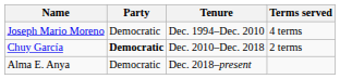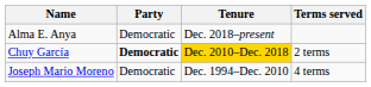rows swapped: Joseph Mario Moreno <-> Alma E. Anya
Chuy García | Tenure: no background -> gold background
